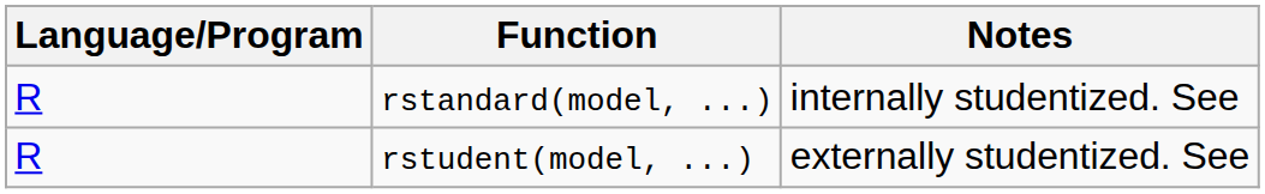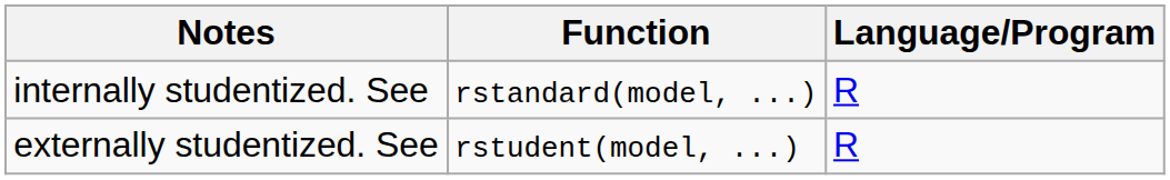columns swapped: Language/Program <-> Notes
